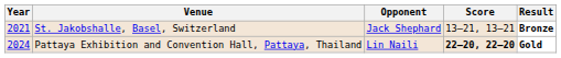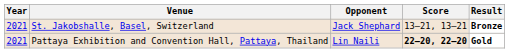Pattaya Exhibition and Convention Hall, Pattaya, Thailand | Year: 2024 -> 2021
